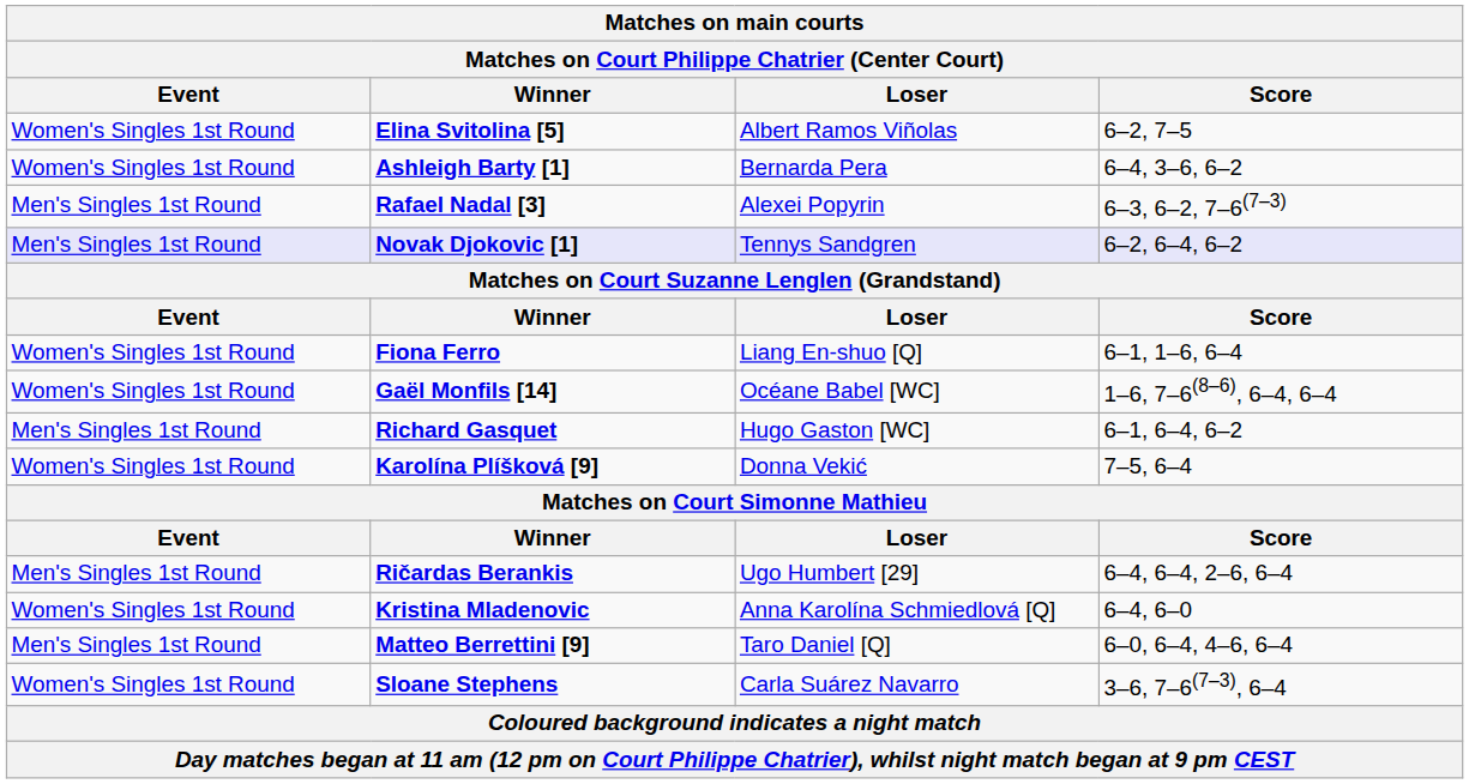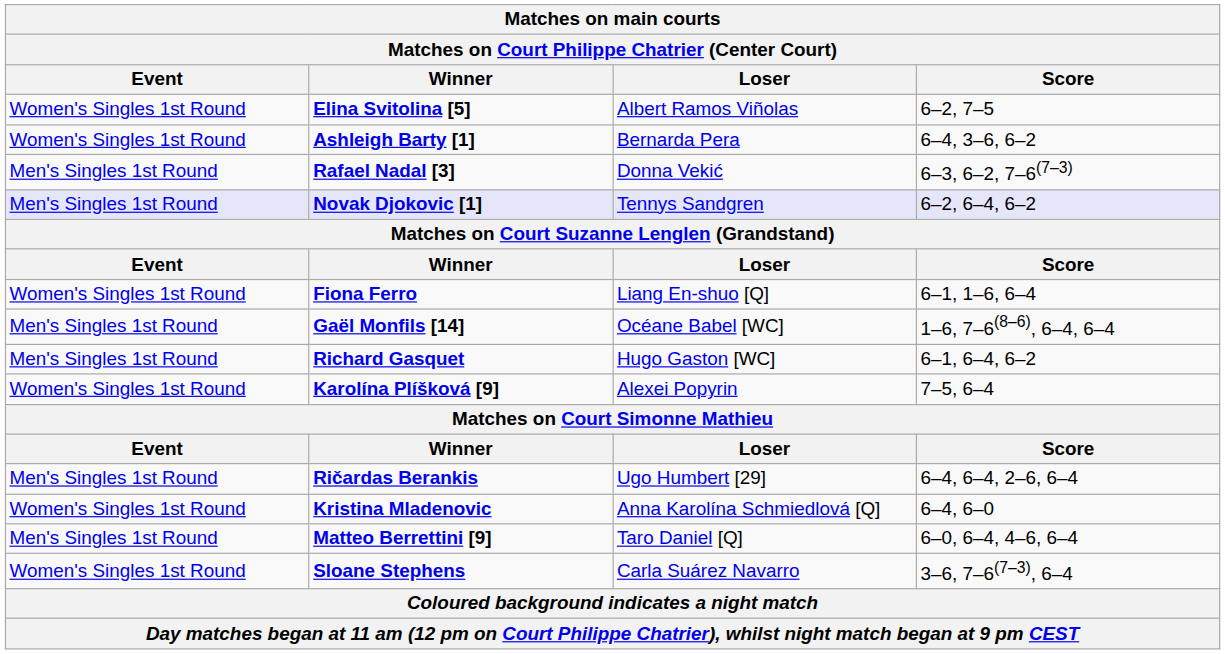Rafael Nadal [3] | Loser: Alexei Popyrin -> Donna Vekić
Gaël Monfils [14] | Event: Women's Singles 1st Round -> Men's Singles 1st Round
Karolína Plíšková [9] | Loser: Donna Vekić -> Alexei Popyrin
